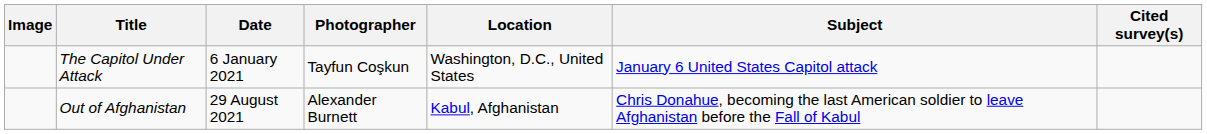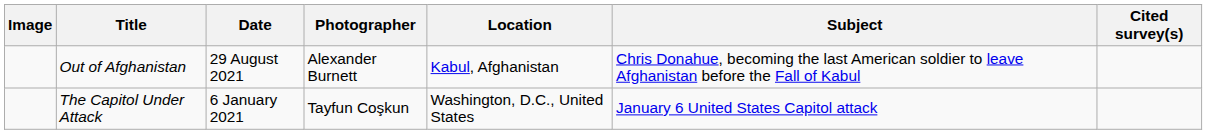rows swapped: The Capitol Under Attack <-> Out of Afghanistan
